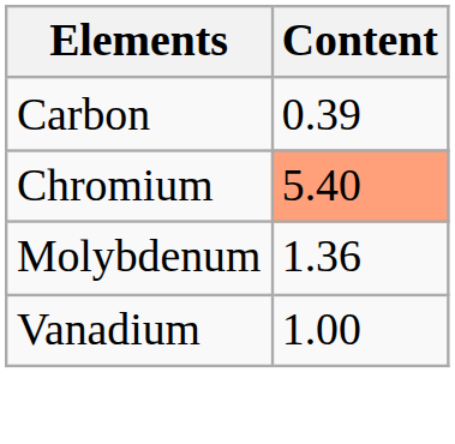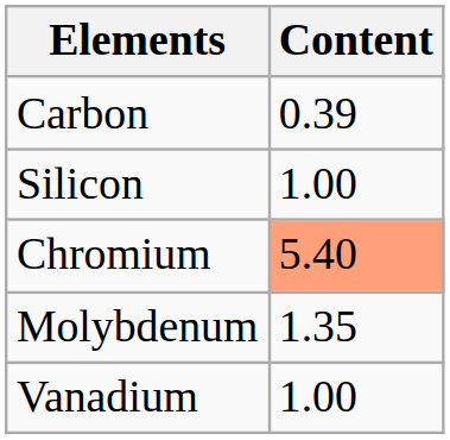+ row: Silicon | 1.00
Molybdenum | Content: 1.36 -> 1.35
